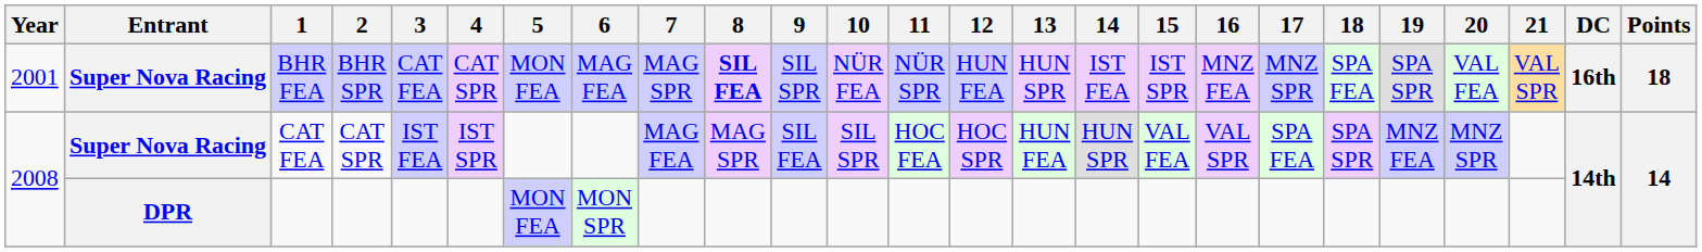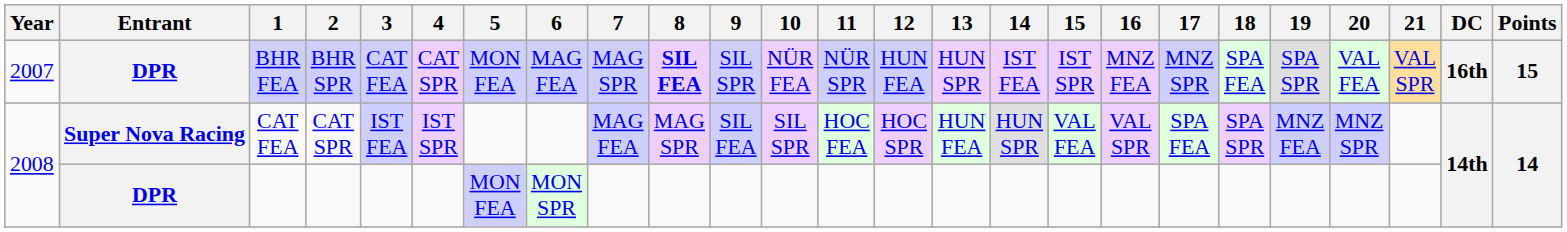BHR FEA | Year: 2001 -> 2007
BHR FEA | Entrant: Super Nova Racing -> DPR
BHR FEA | Points: 18 -> 15
